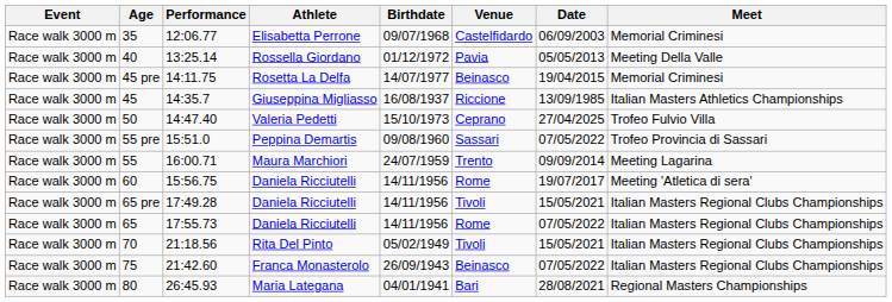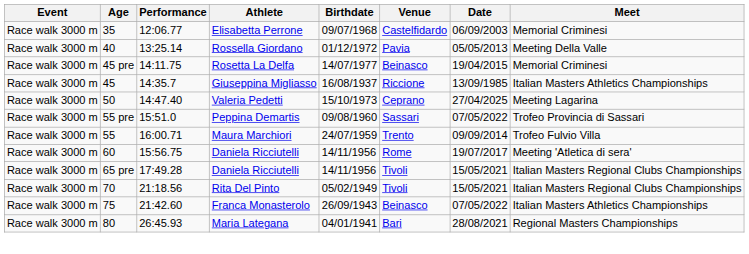50 | Meet: Trofeo Fulvio Villa -> Meeting Lagarina
55 | Meet: Meeting Lagarina -> Trofeo Fulvio Villa
- row: Race walk 3000 m | 65 | 17:55.73 | Daniela Ricciutelli | 14/11/1956 | Rome | 07/05/2022 | Italian Masters Regional Clubs Championships
75 | Meet: Italian Masters Regional Clubs Championships -> Italian Masters Athletics Championships
